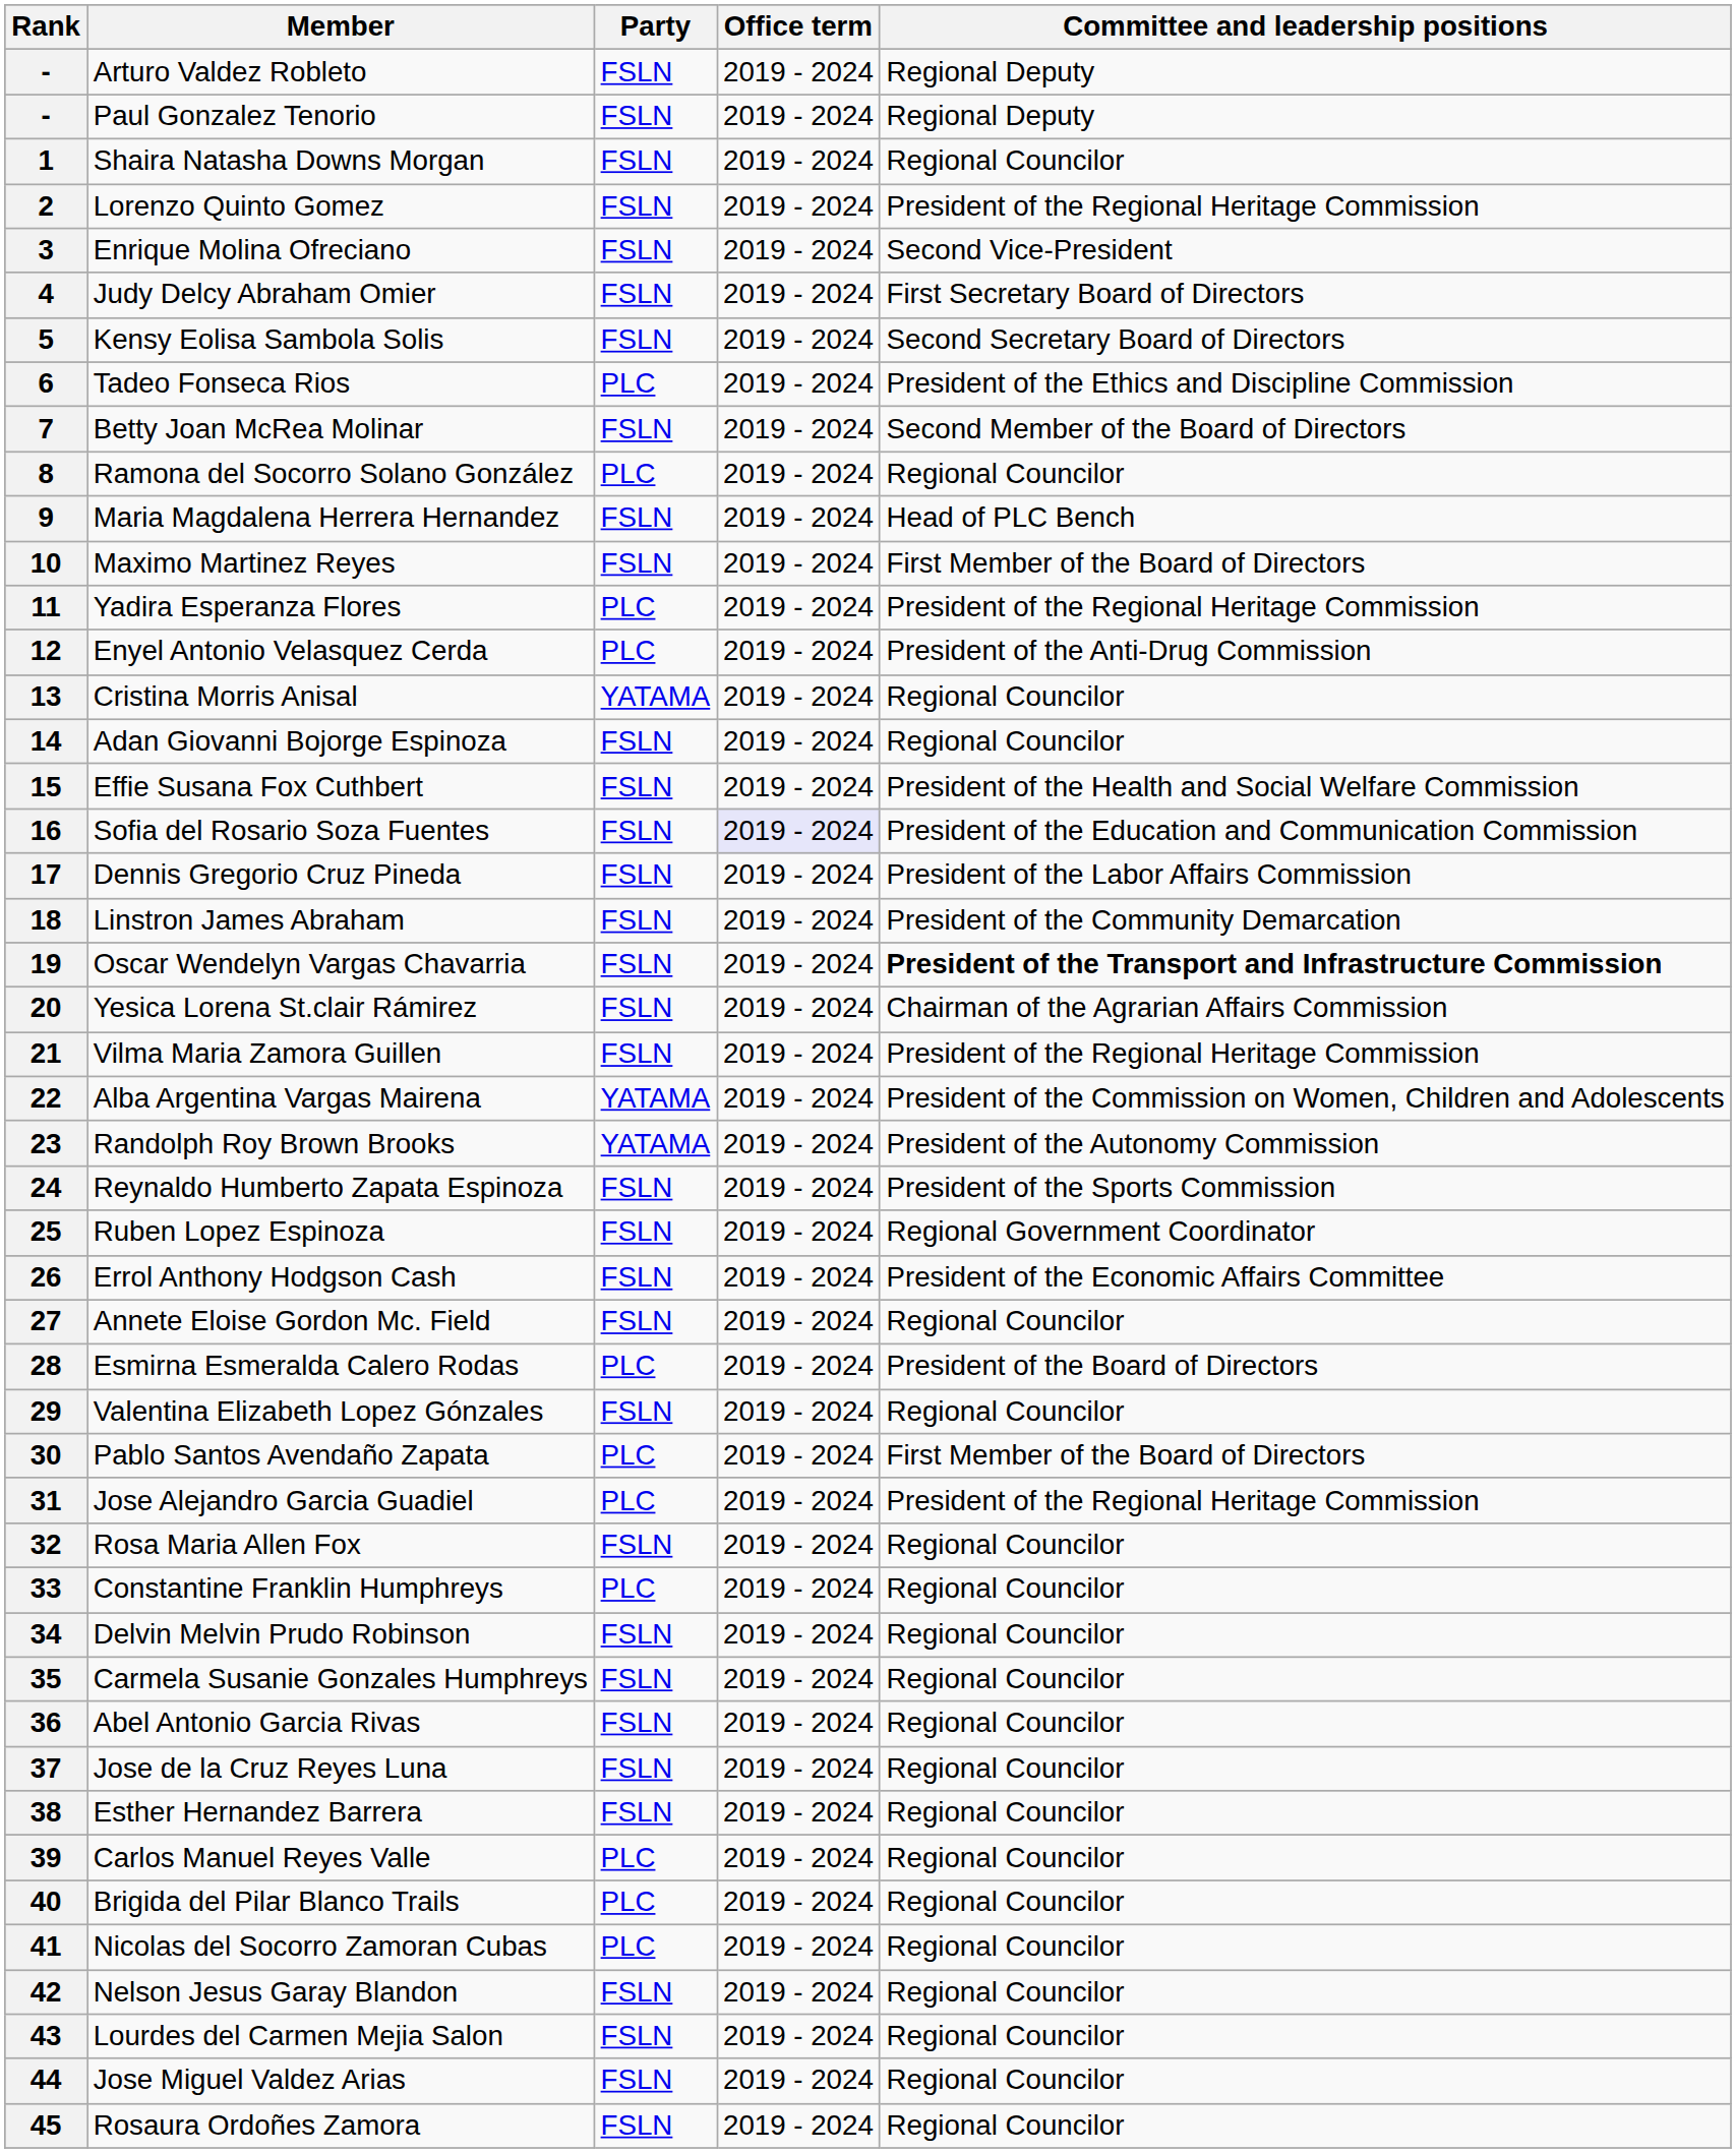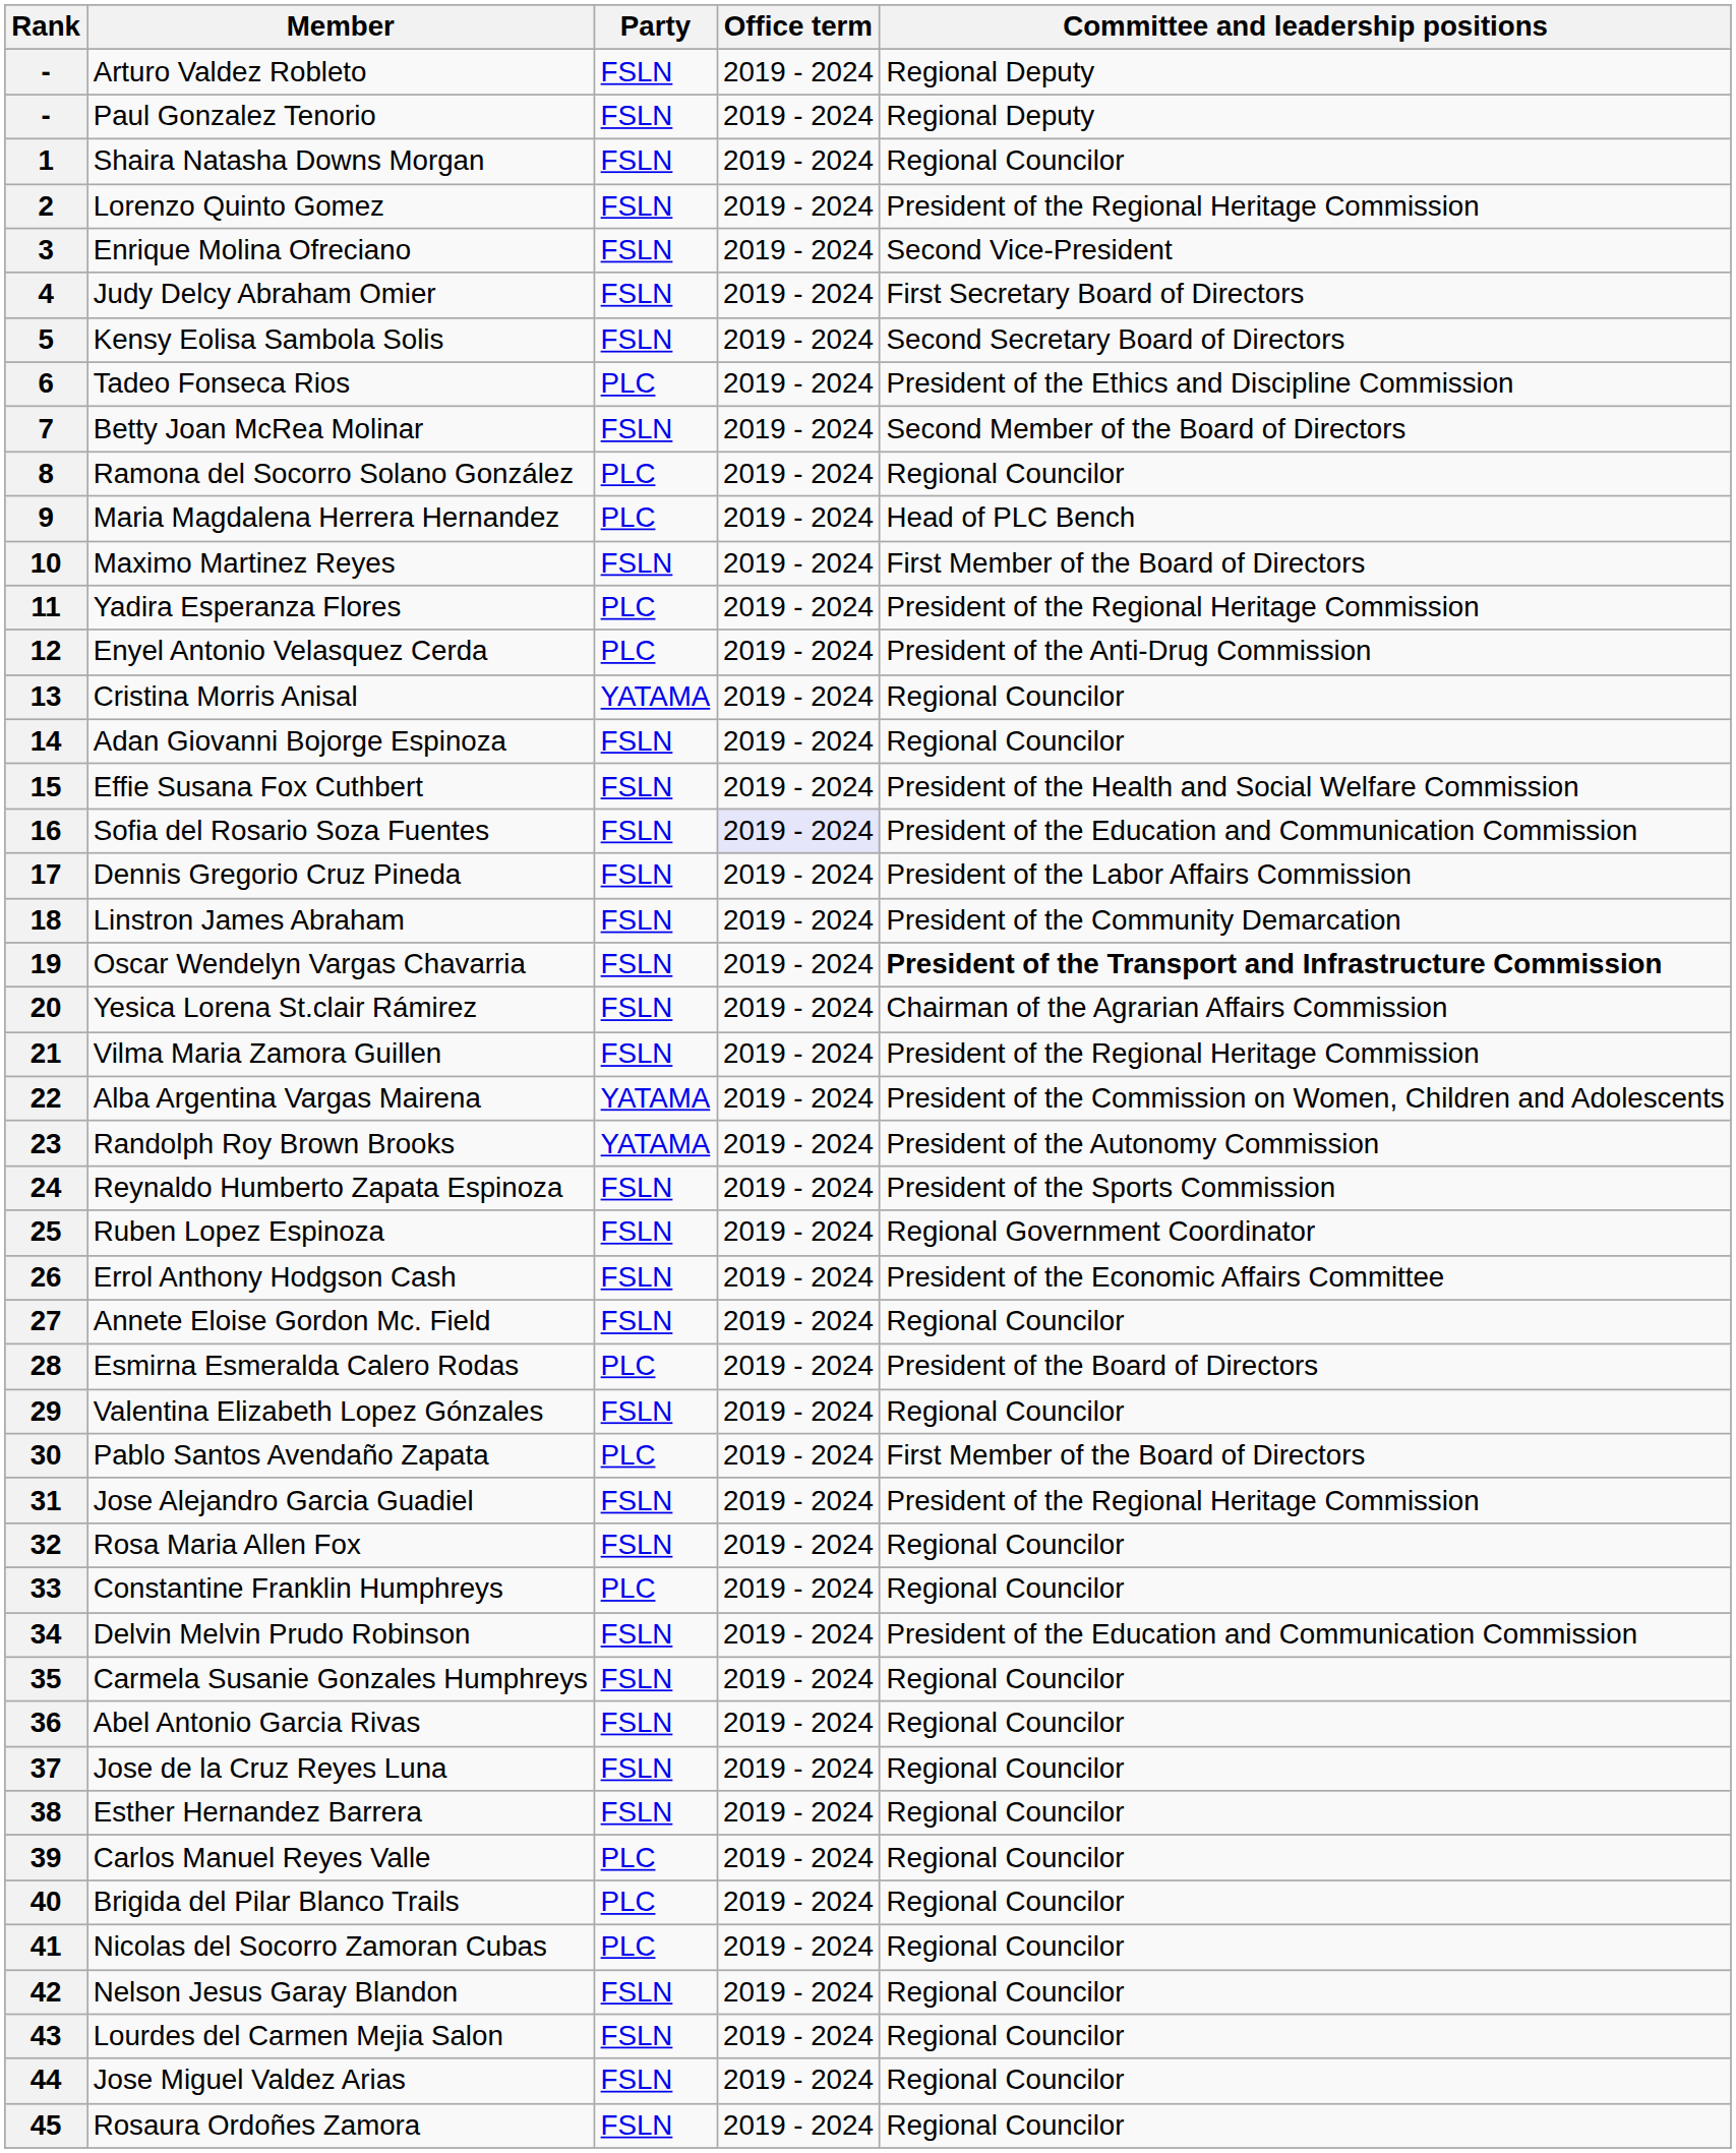9 | Party: FSLN -> PLC
31 | Party: PLC -> FSLN
34 | Committee and leadership positions: Regional Councilor -> President of the Education and Communication Commission
